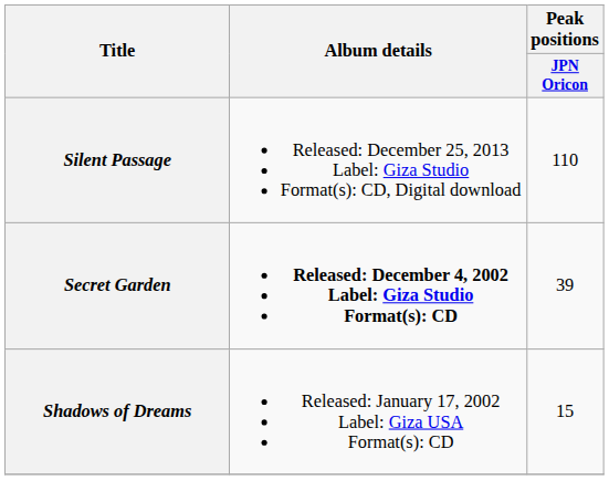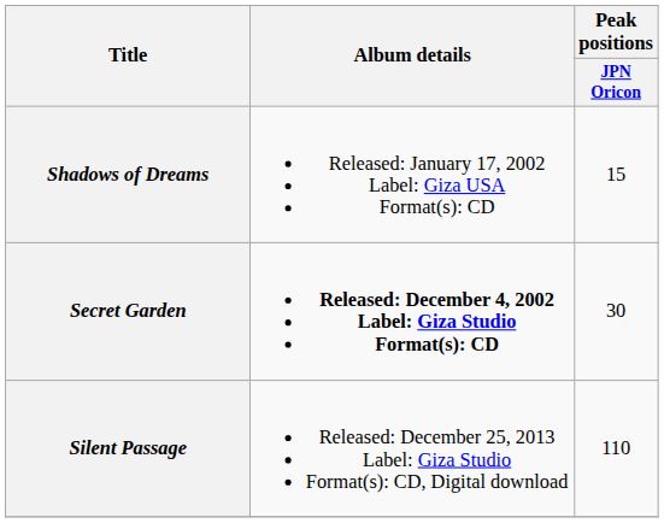rows swapped: Shadows of Dreams <-> Silent Passage
Secret Garden | Peak positions / JPN Oricon: 39 -> 30
